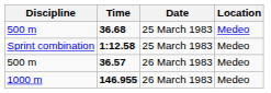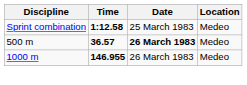- row: 500 m | 36.68 | 25 March 1983 | Medeo
36.57 | Date: normal -> bold
